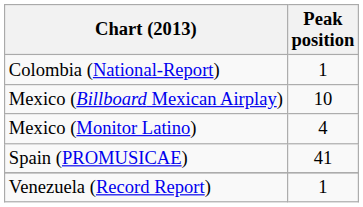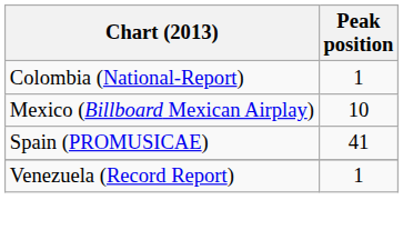- row: Mexico (Monitor Latino) | 4
